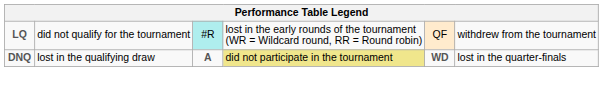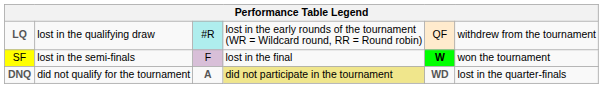LQ | column 2: did not qualify for the tournament -> lost in the qualifying draw
+ row: SF | lost in the semi-finals | F | lost in the final | W | won the tournament
DNQ | column 2: lost in the qualifying draw -> did not qualify for the tournament
